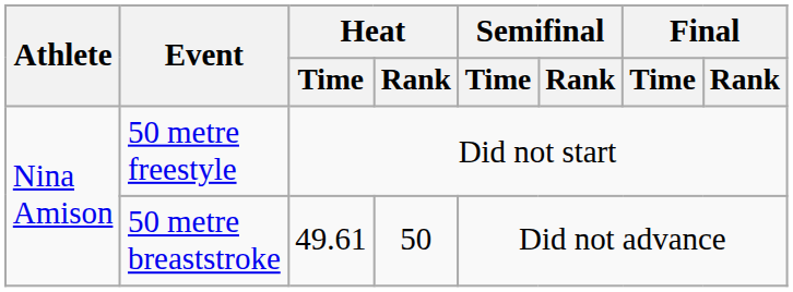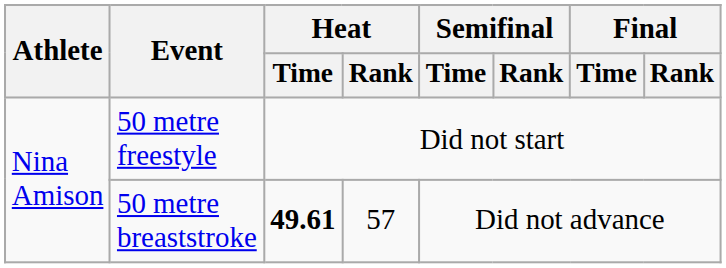50 metre breaststroke | Heat / Time: normal -> bold
50 metre breaststroke | Heat / Rank: 50 -> 57
